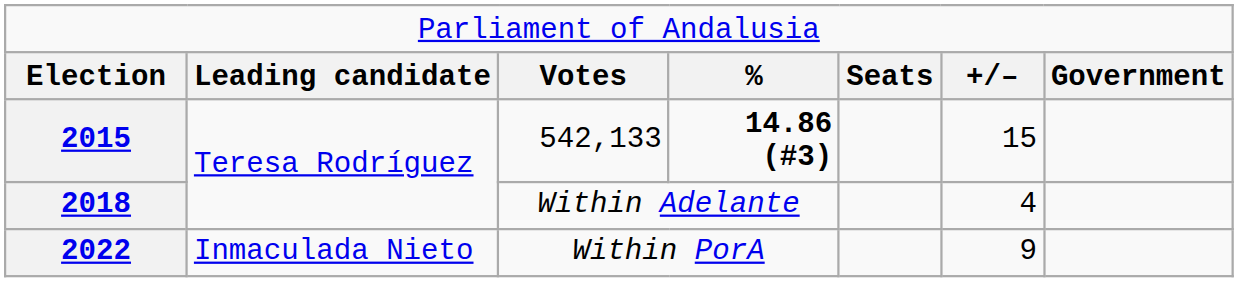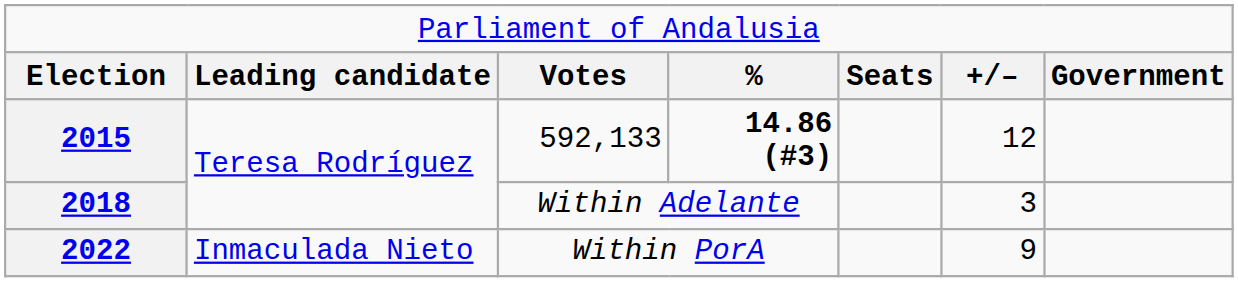2015 | column 3: 542,133 -> 592,133
2015 | column 6: 15 -> 12
2018 | column 6: 4 -> 3
